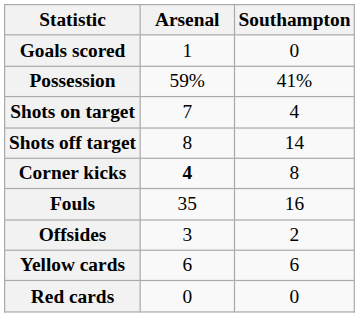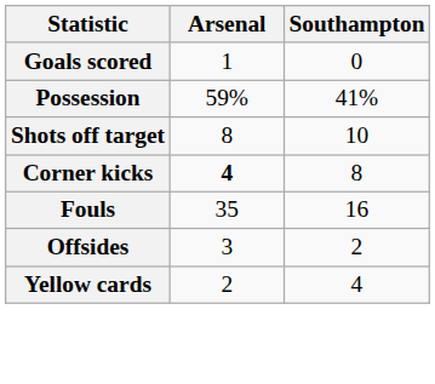- row: Shots on target | 7 | 4
Shots off target | Southampton: 14 -> 10
Yellow cards | Arsenal: 6 -> 2
Yellow cards | Southampton: 6 -> 4
- row: Red cards | 0 | 0
